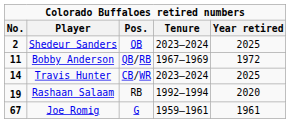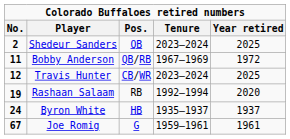Travis Hunter | No.: 14 -> 12
+ row: 24 | Byron White | HB | 1935–1937 | 1937
